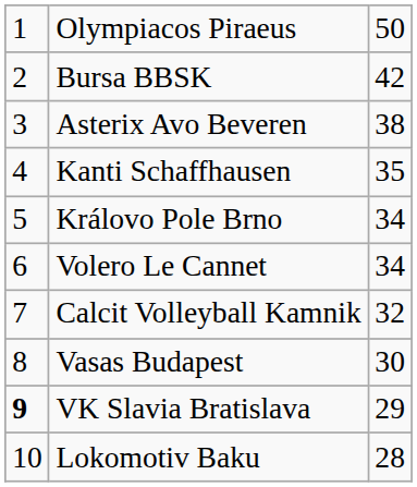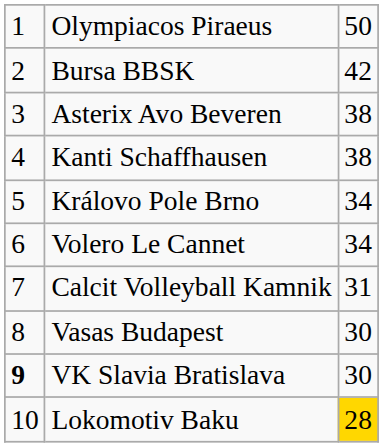Kanti Schaffhausen | column 3: 35 -> 38
Calcit Volleyball Kamnik | column 3: 32 -> 31
VK Slavia Bratislava | column 3: 29 -> 30
Lokomotiv Baku | column 3: no background -> gold background
